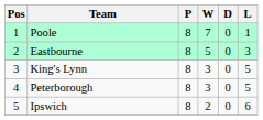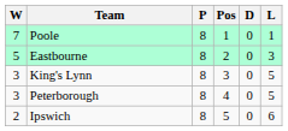columns swapped: Pos <-> W
